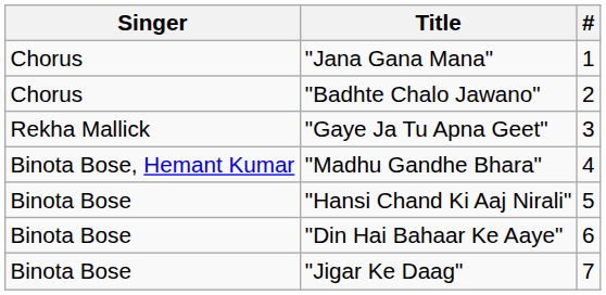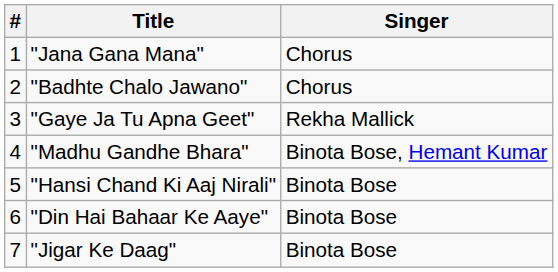columns swapped: # <-> Singer
